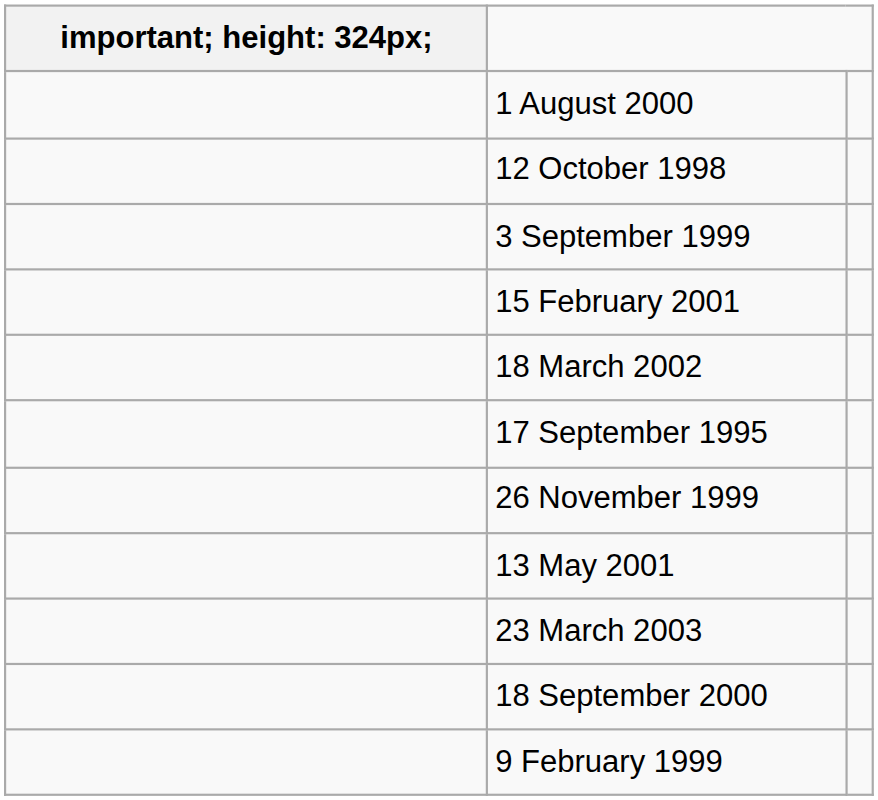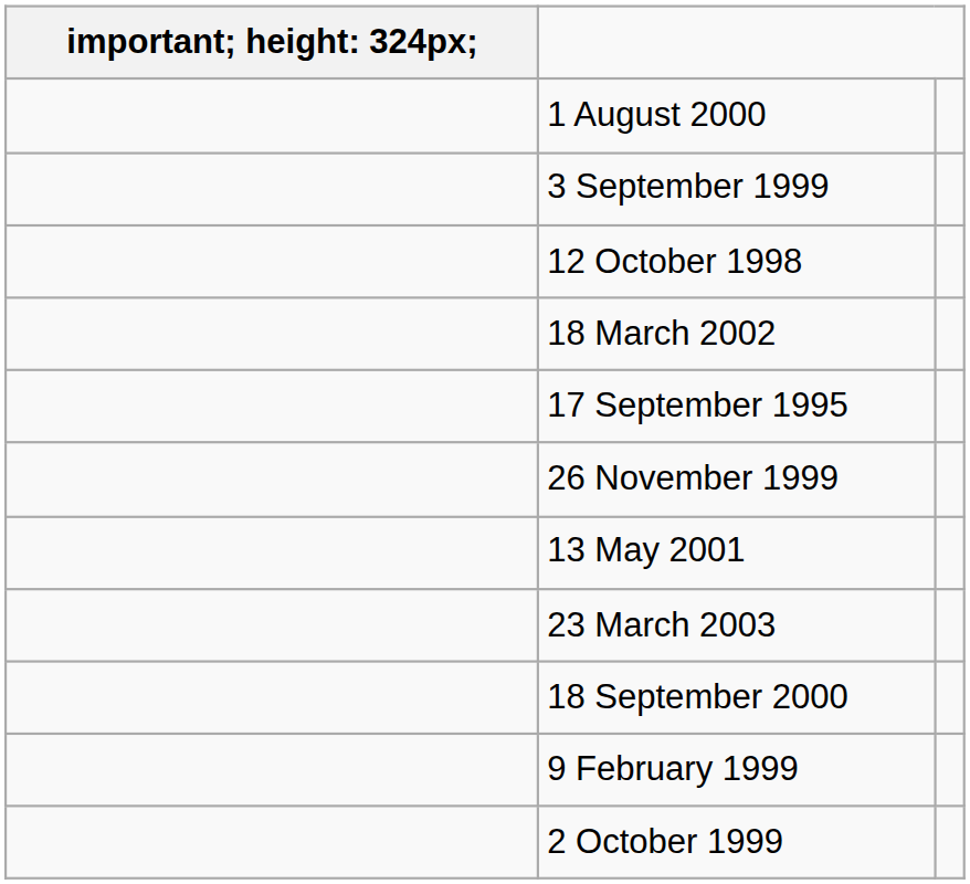rows swapped: 3 September 1999 <-> 12 October 1998
- row: 15 February 2001
+ row: 2 October 1999
